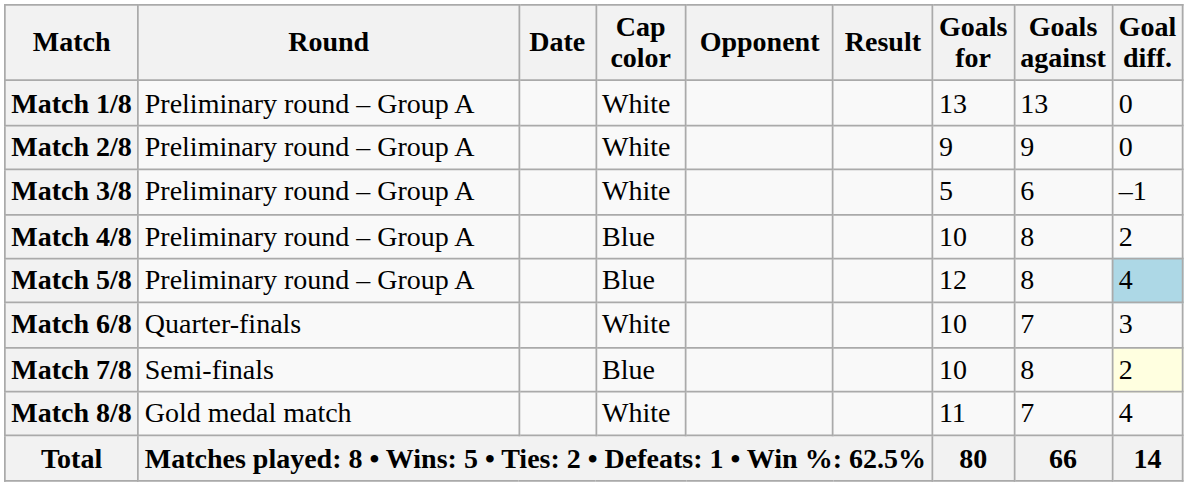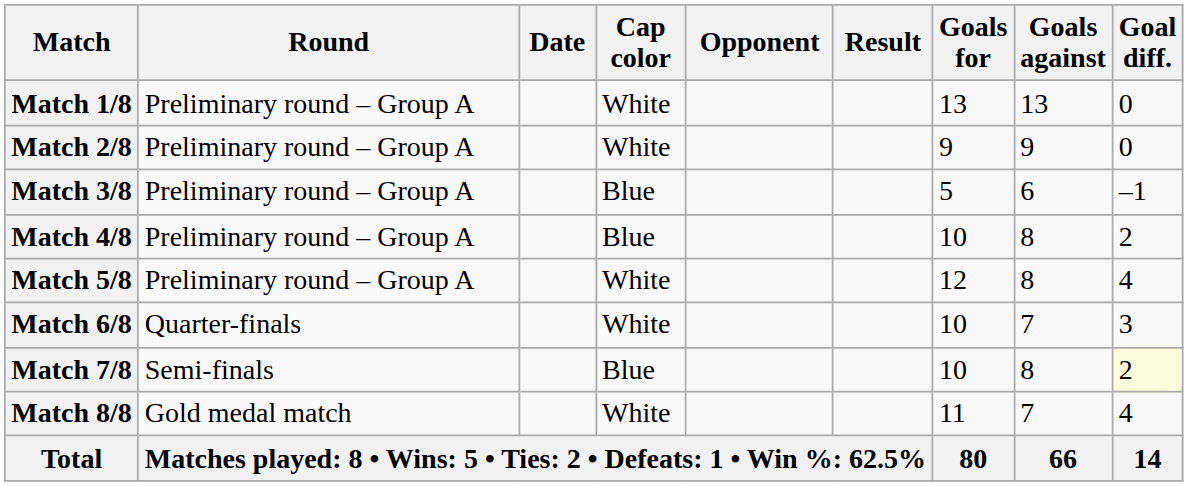Match 3/8 | Cap color: White -> Blue
Match 5/8 | Cap color: Blue -> White
Match 5/8 | Goal diff.: lightblue background -> no background
